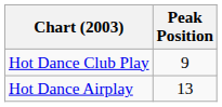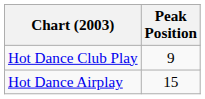Hot Dance Airplay | Peak Position: 13 -> 15
